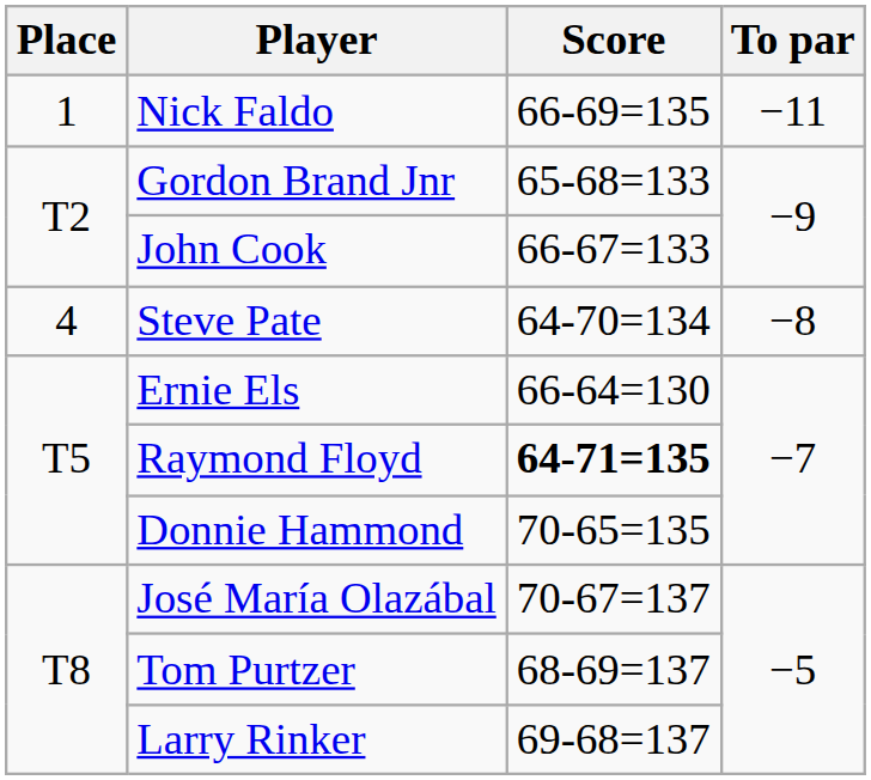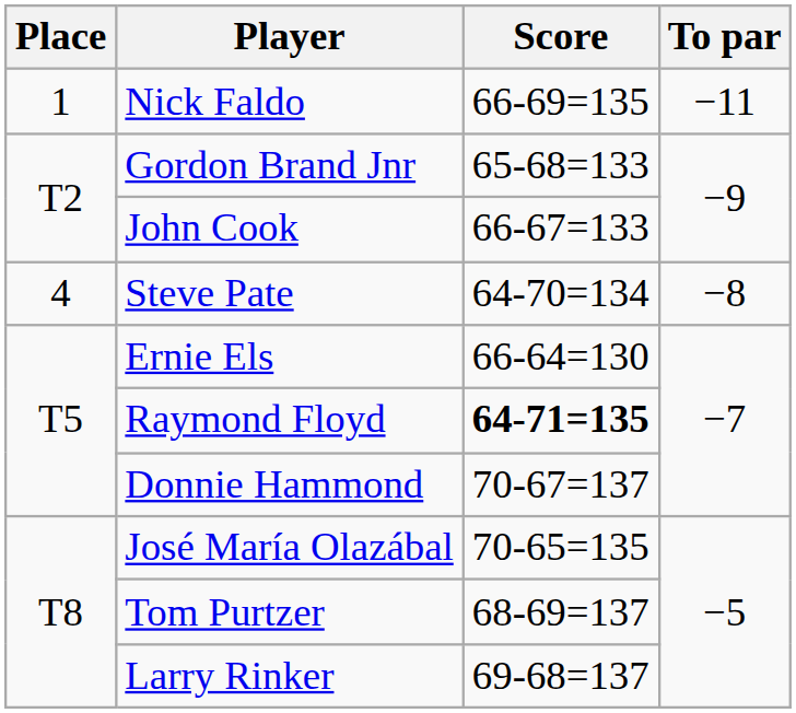Donnie Hammond | Score: 70-65=135 -> 70-67=137
José María Olazábal | Score: 70-67=137 -> 70-65=135
